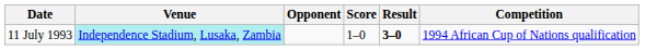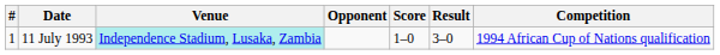+ column: # | 1
11 July 1993 | Result: bold -> normal
